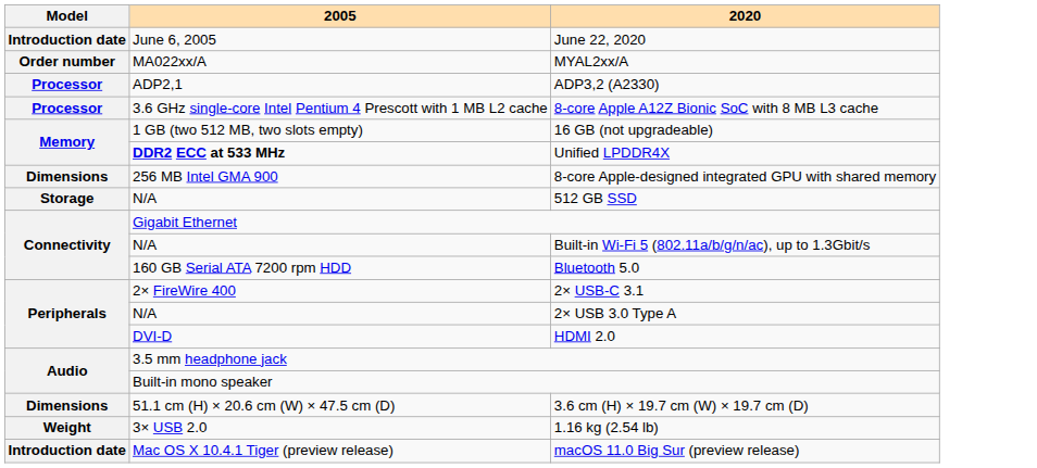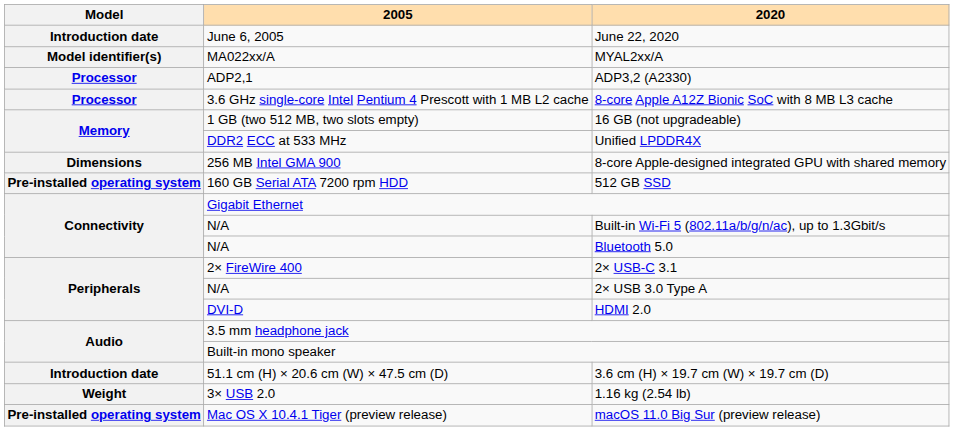MYAL2xx/A | Model: Order number -> Model identifier(s)
Unified LPDDR4X | 2005: bold -> normal
512 GB SSD | Model: Storage -> Pre-installed operating system
512 GB SSD | 2005: N/A -> 160 GB Serial ATA 7200 rpm HDD
Bluetooth 5.0 | 2005: 160 GB Serial ATA 7200 rpm HDD -> N/A
3.6 cm (H) × 19.7 cm (W) × 19.7 cm (D) | Model: Dimensions -> Introduction date
macOS 11.0 Big Sur (preview release) | Model: Introduction date -> Pre-installed operating system
